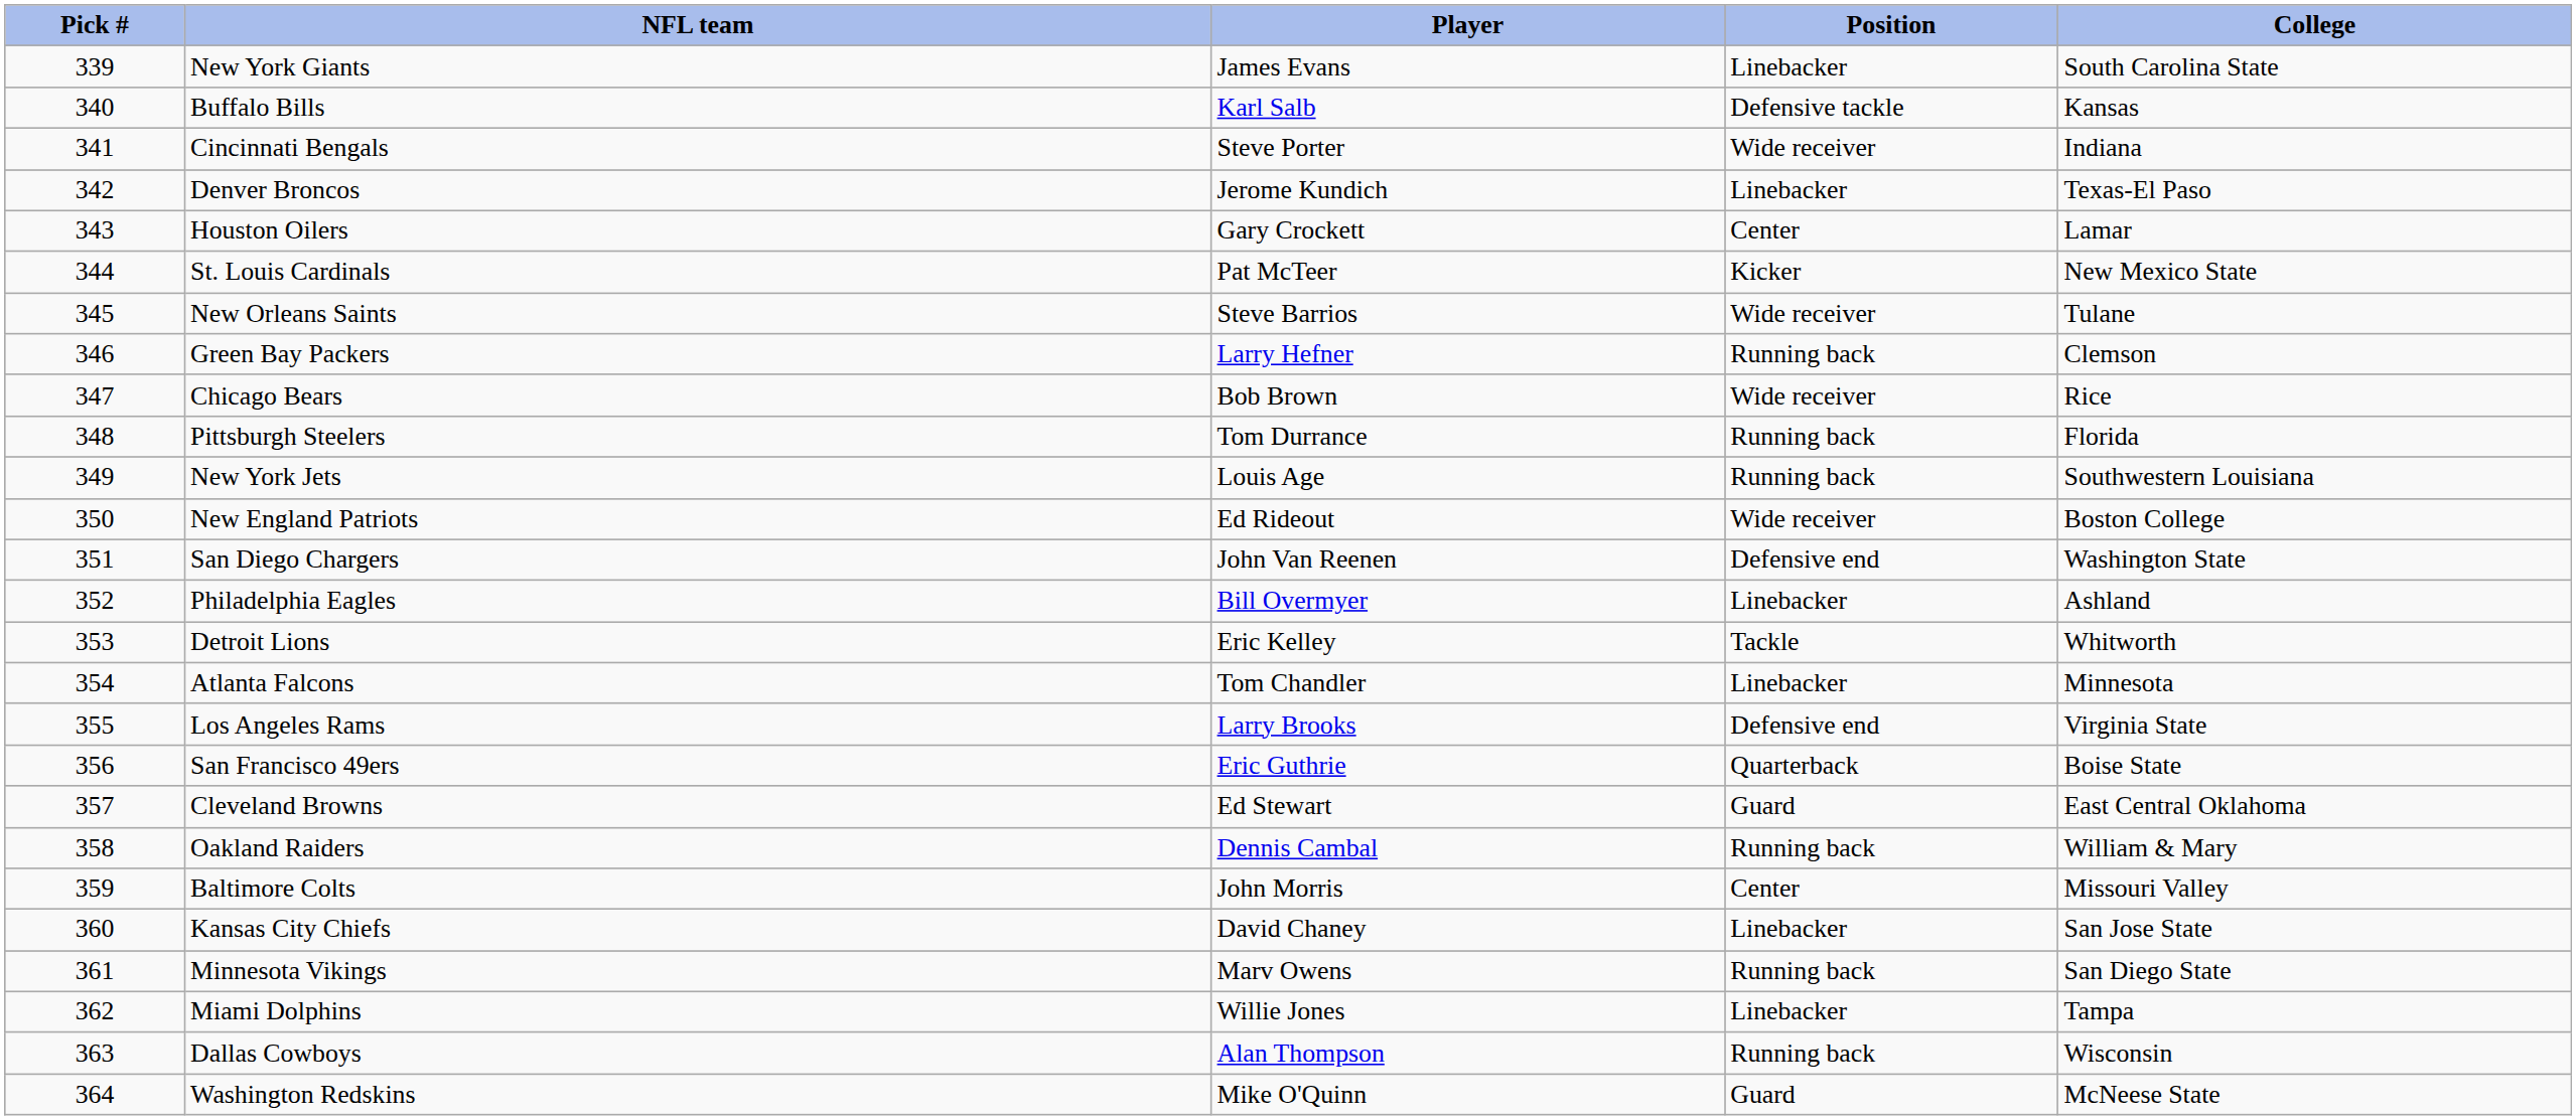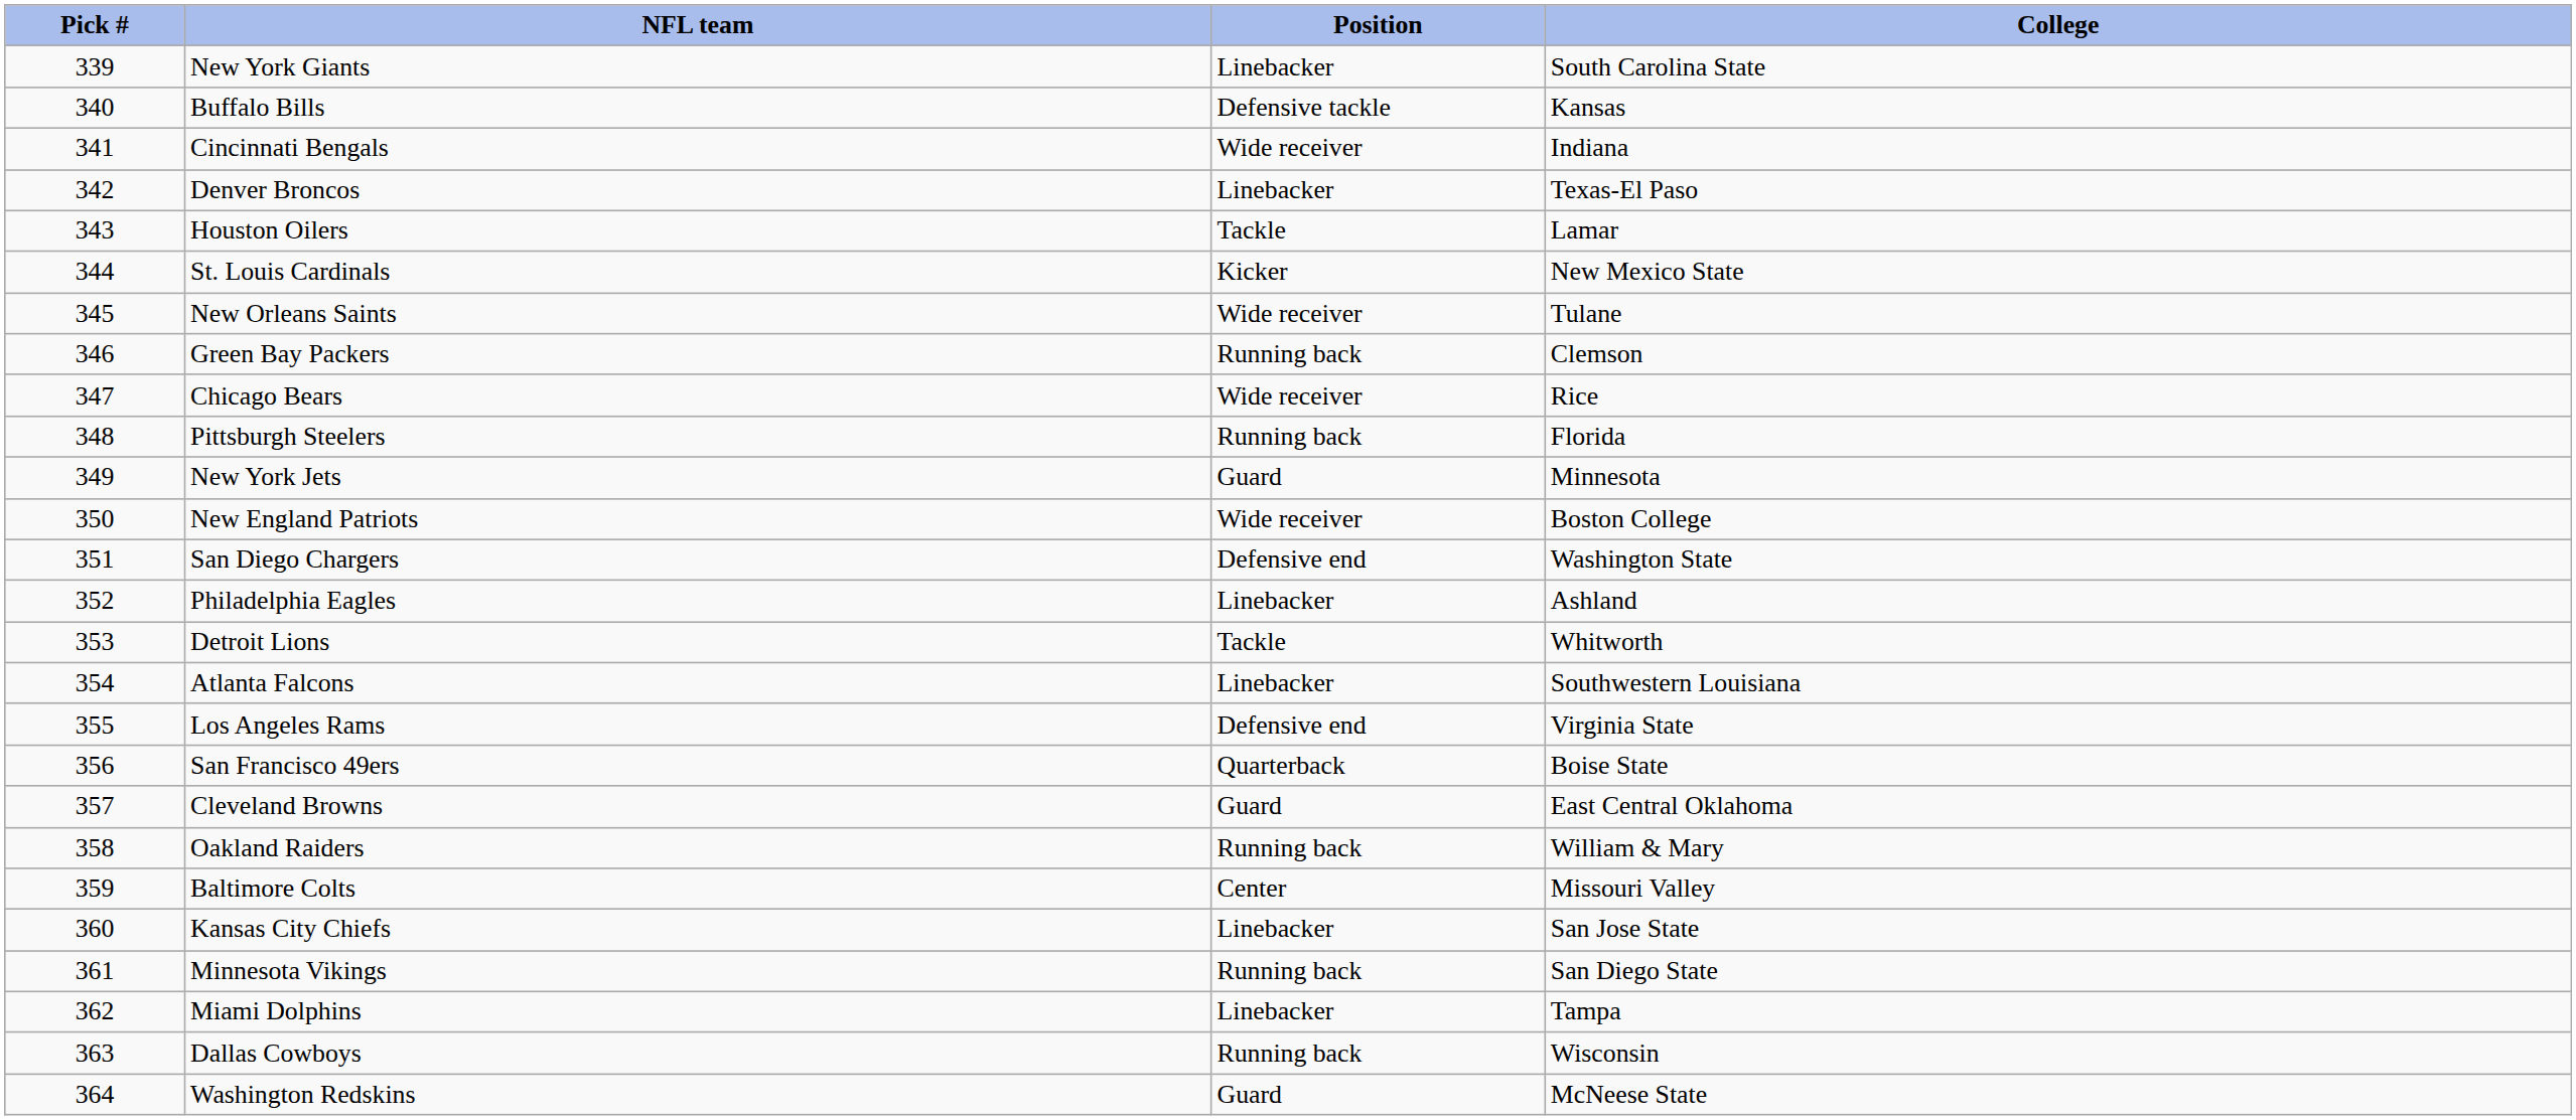- column: Player | James Evans | Karl Salb | Steve Porter | Jerome Kundich | Gary Crockett | Pat McTeer | Steve Barrios | Larry Hefner | Bob Brown | Tom Durrance | Louis Age | Ed Rideout | John Van Reenen | Bill Overmyer | Eric Kelley | Tom Chandler | Larry Brooks | Eric Guthrie | Ed Stewart | Dennis Cambal | John Morris | David Chaney | Marv Owens | Willie Jones | Alan Thompson | Mike O'Quinn
Houston Oilers | Position: Center -> Tackle
New York Jets | Position: Running back -> Guard
New York Jets | College: Southwestern Louisiana -> Minnesota
Atlanta Falcons | College: Minnesota -> Southwestern Louisiana
